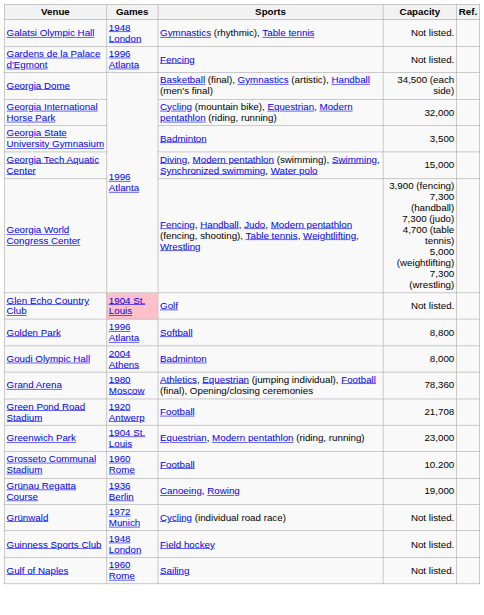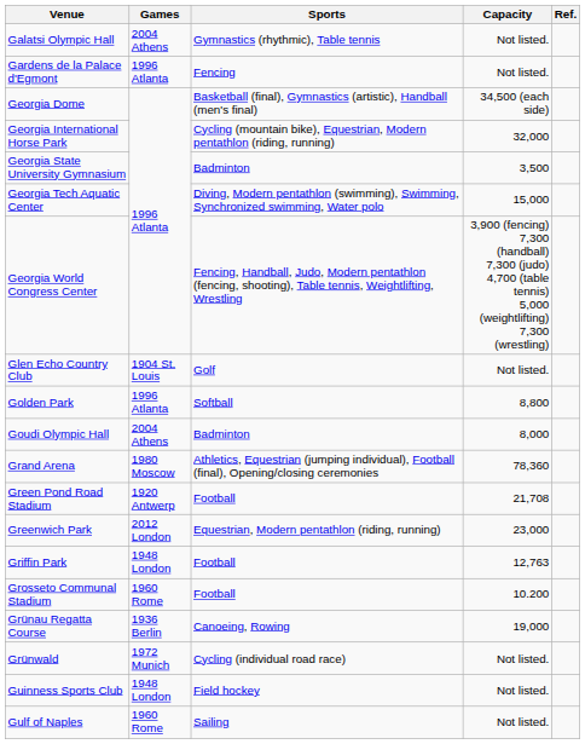Galatsi Olympic Hall | Games: 1948 London -> 2004 Athens
Glen Echo Country Club | Games: pink background -> no background
Greenwich Park | Games: 1904 St. Louis -> 2012 London
+ row: Griffin Park | 1948 London | Football | 12,763
